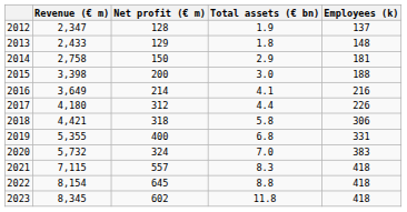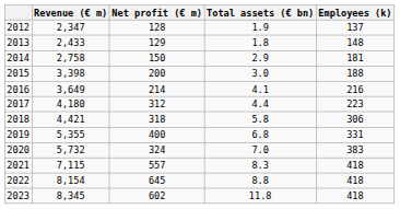2017 | Employees (k): 226 -> 223
